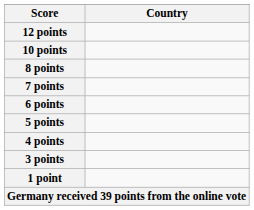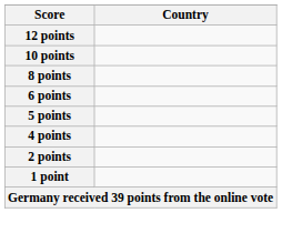- row: 7 points
- row: 3 points
+ row: 2 points
